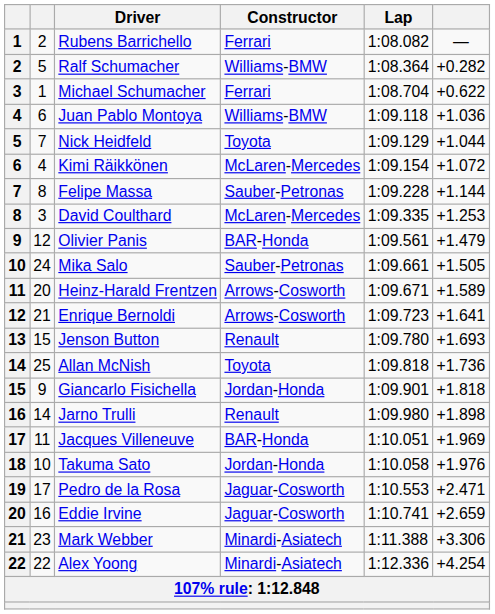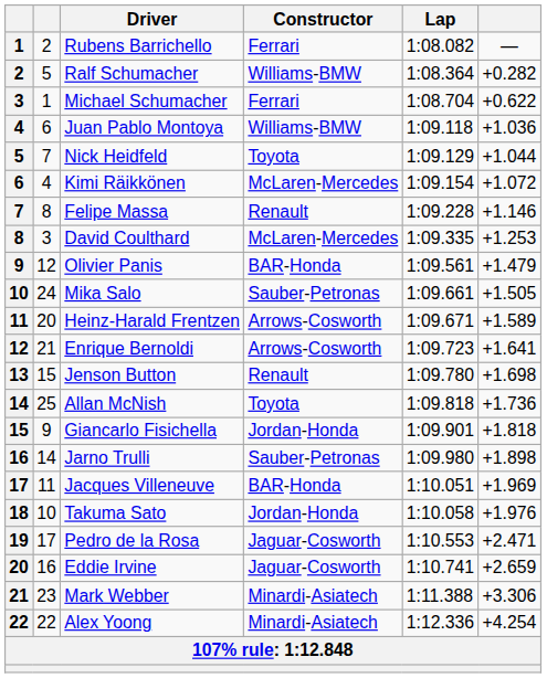Felipe Massa | Constructor: Sauber-Petronas -> Renault
Felipe Massa | column 6: +1.144 -> +1.146
Jenson Button | column 6: +1.693 -> +1.698
Jarno Trulli | Constructor: Renault -> Sauber-Petronas
